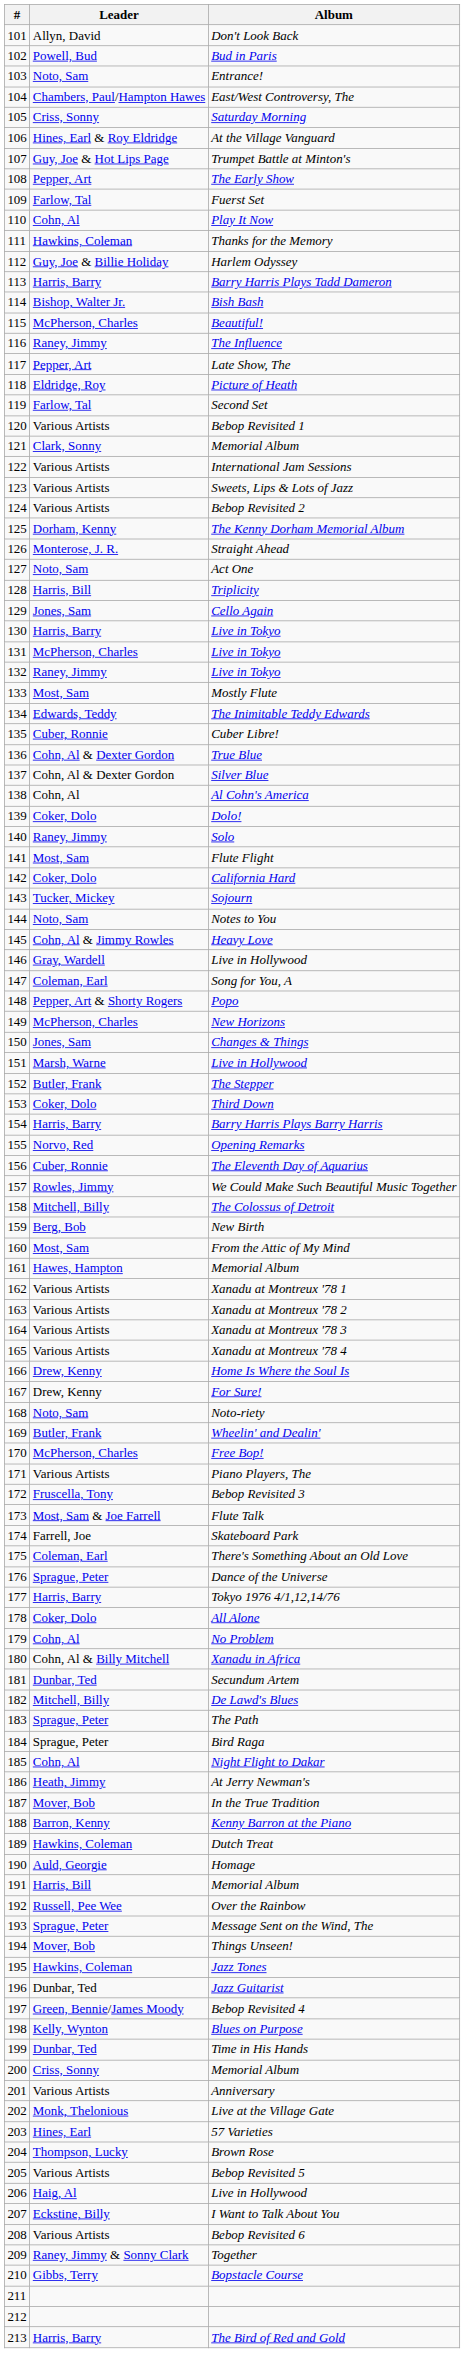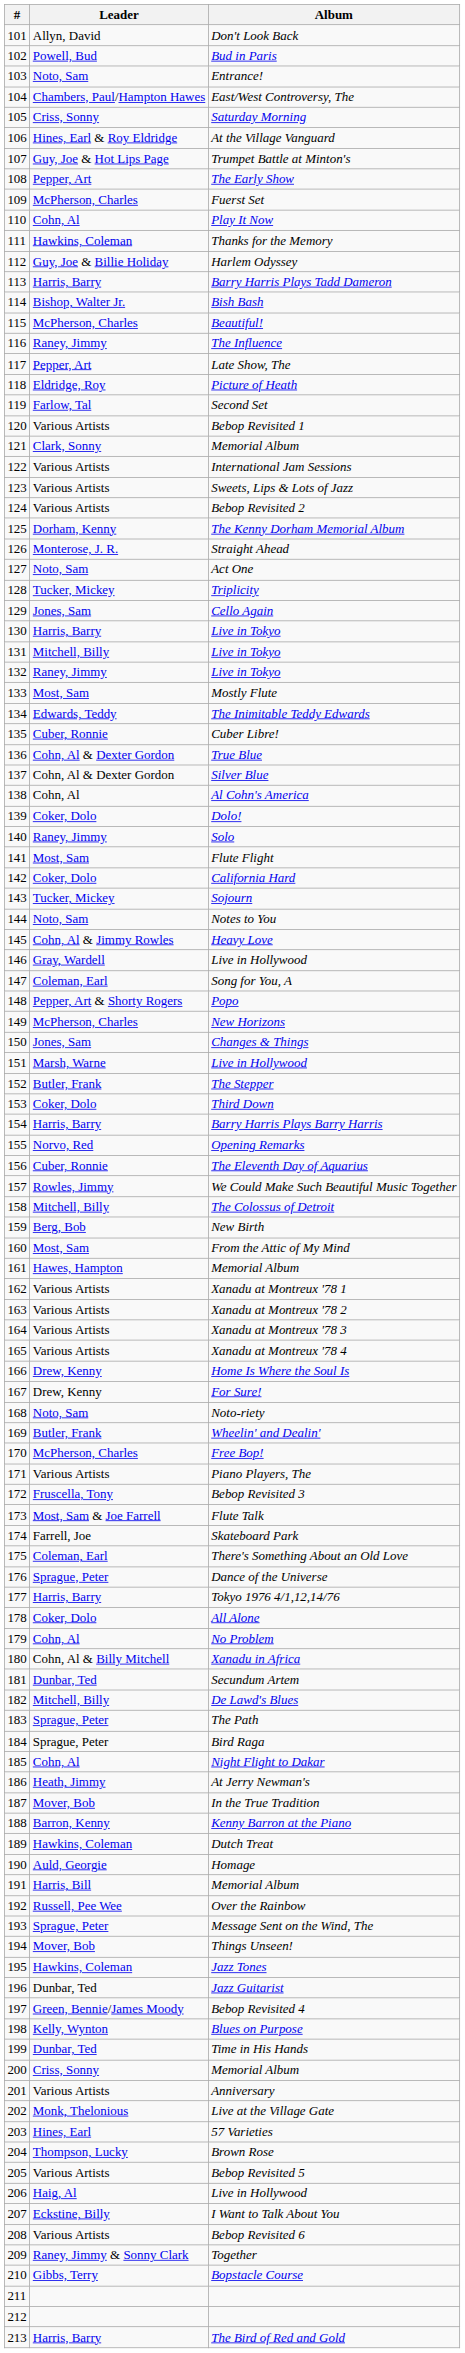Fuerst Set | Leader: Farlow, Tal -> McPherson, Charles
Triplicity | Leader: Harris, Bill -> Tucker, Mickey
131 / Live in Tokyo | Leader: McPherson, Charles -> Mitchell, Billy
